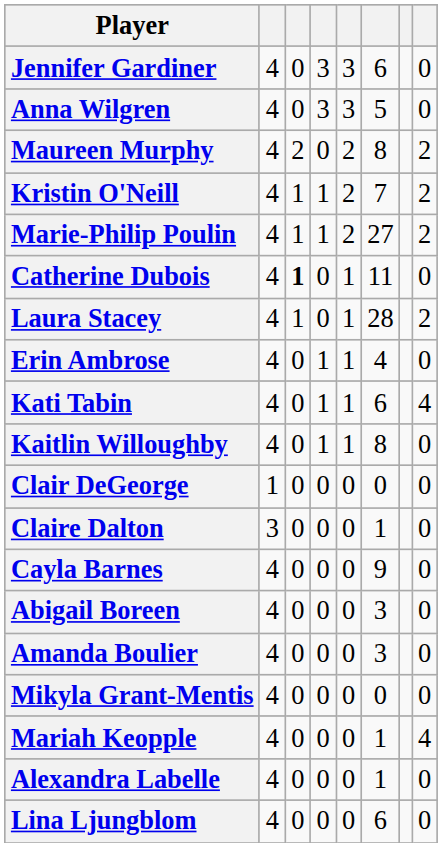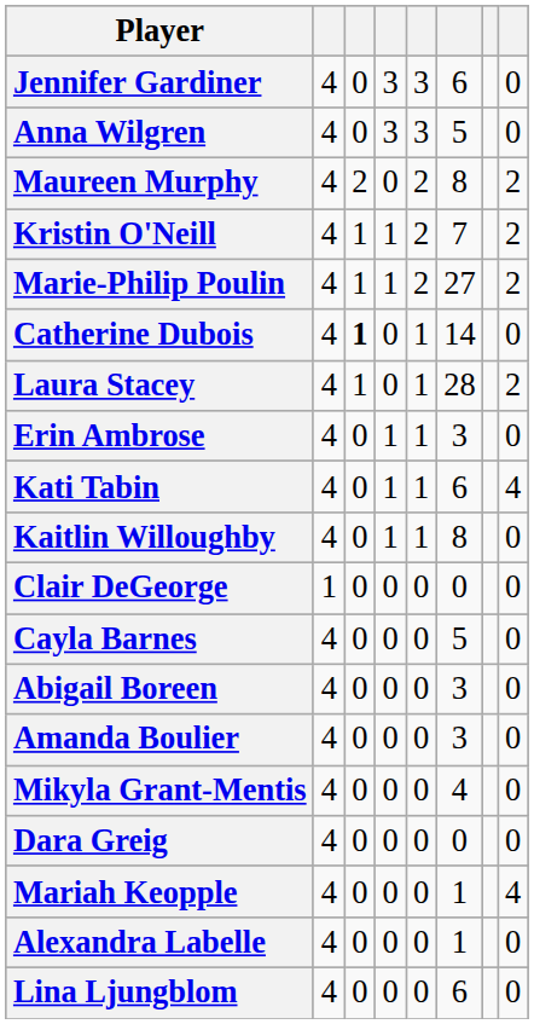Catherine Dubois | column 6: 11 -> 14
Erin Ambrose | column 6: 4 -> 3
- row: Claire Dalton | 3 | 0 | 0 | 0 | 1 | 0
Cayla Barnes | column 6: 9 -> 5
Mikyla Grant-Mentis | column 6: 0 -> 4
+ row: Dara Greig | 4 | 0 | 0 | 0 | 0 | 0
